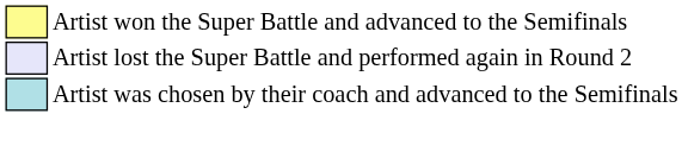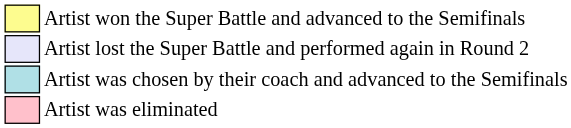+ row: Artist was eliminated
